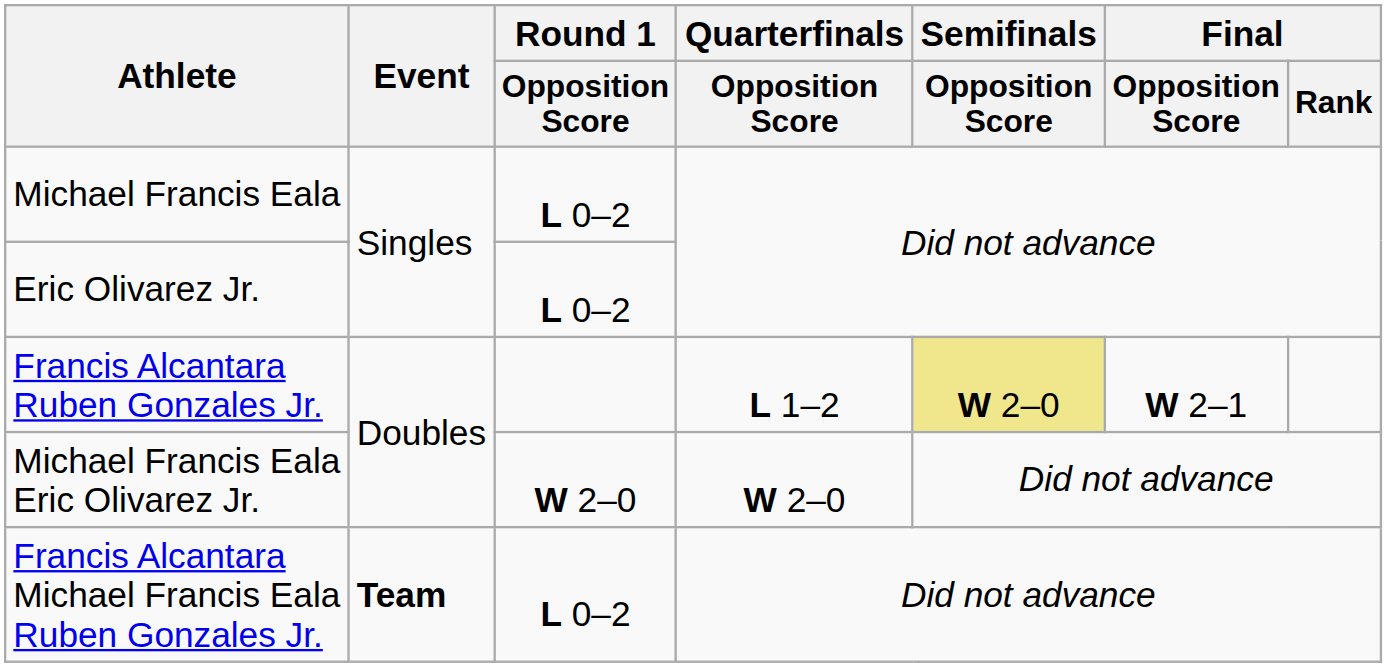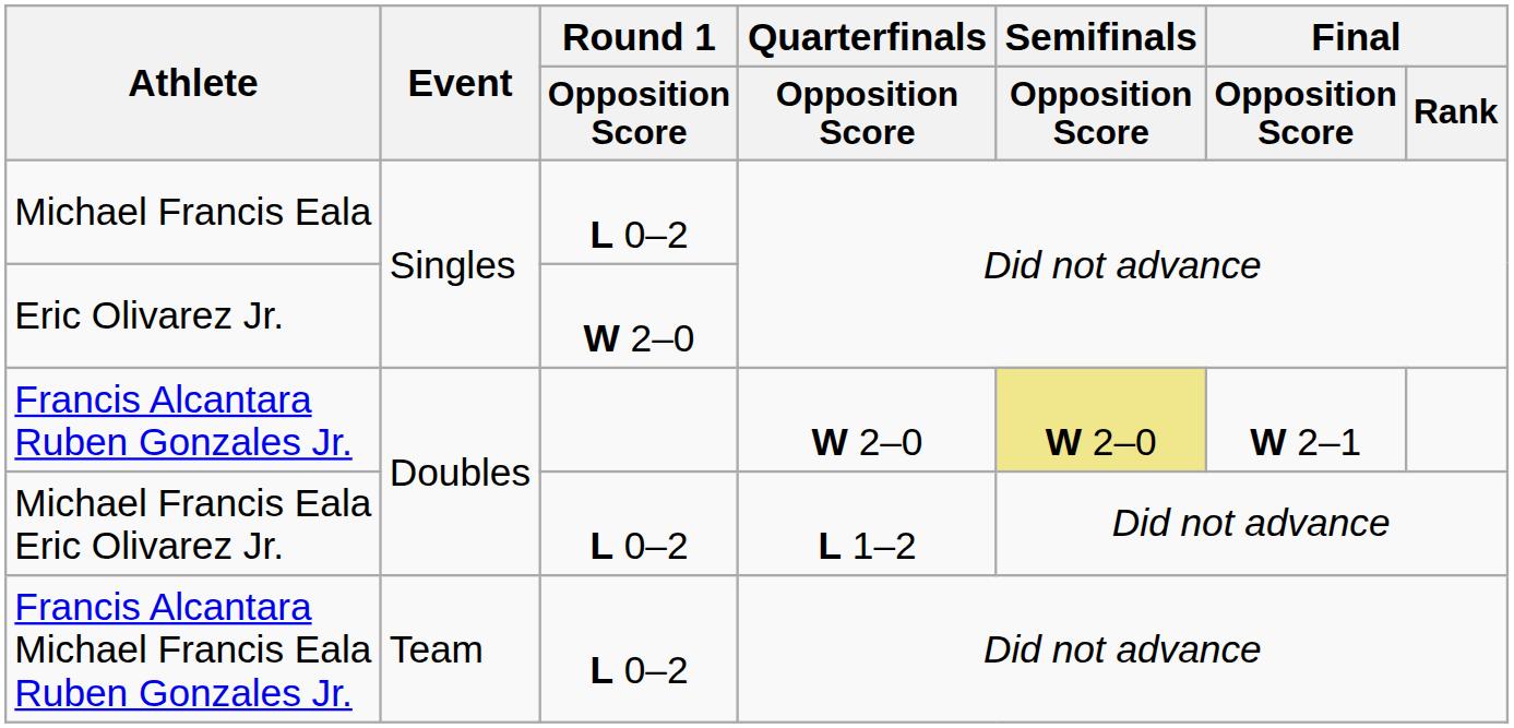Eric Olivarez Jr. | Round 1 / Opposition Score: L 0–2 -> W 2–0
Francis Alcantara Ruben Gonzales Jr. | Quarterfinals / Opposition Score: L 1–2 -> W 2–0
Michael Francis Eala Eric Olivarez Jr. | Round 1 / Opposition Score: W 2–0 -> L 0–2
Michael Francis Eala Eric Olivarez Jr. | Quarterfinals / Opposition Score: W 2–0 -> L 1–2
Francis Alcantara Michael Francis Eala Ruben Gonzales Jr. | Event: bold -> normal
